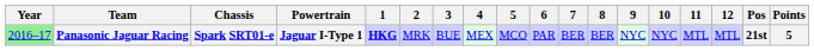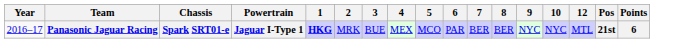- column: 11 | MTL
Panasonic Jaguar Racing | Year: lightgreen background -> no background
Panasonic Jaguar Racing | Points: 5 -> 6
